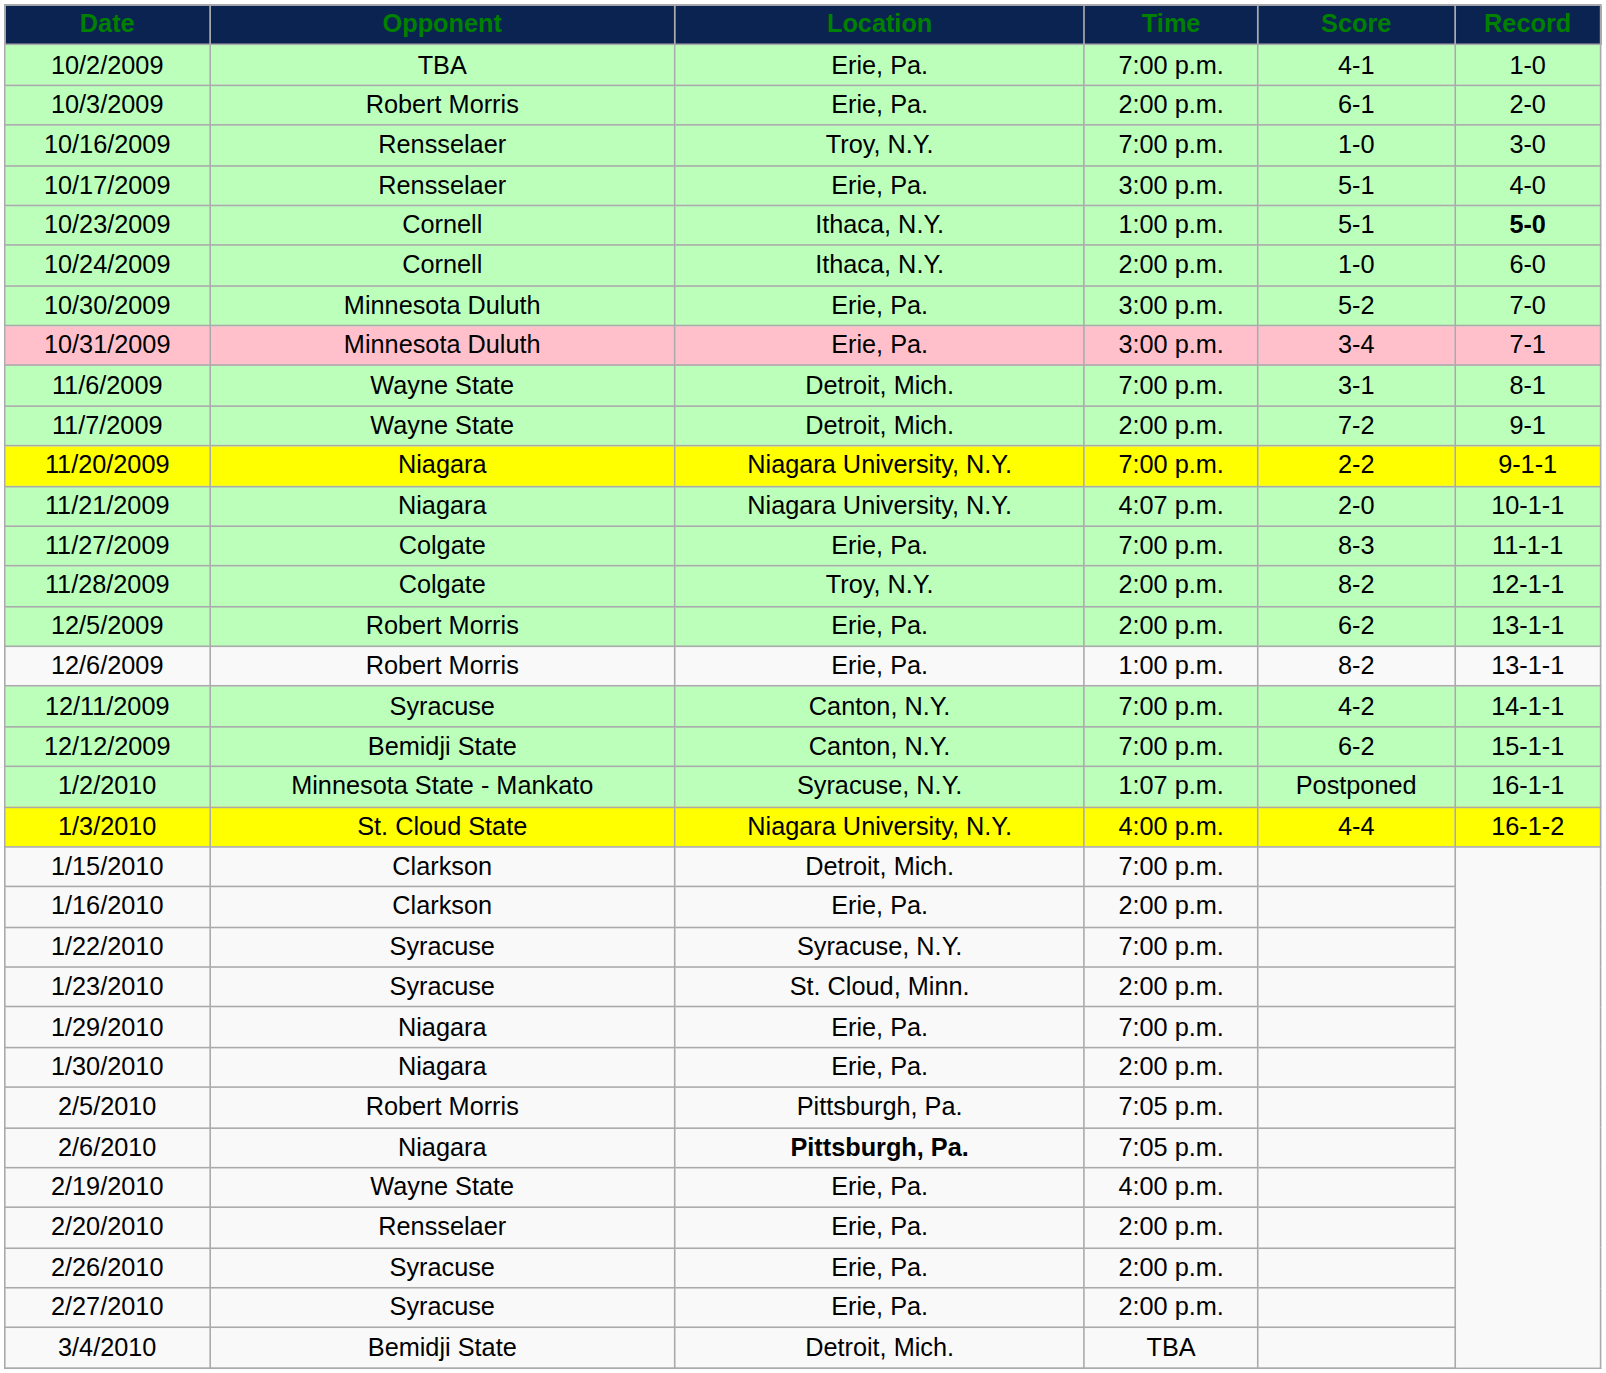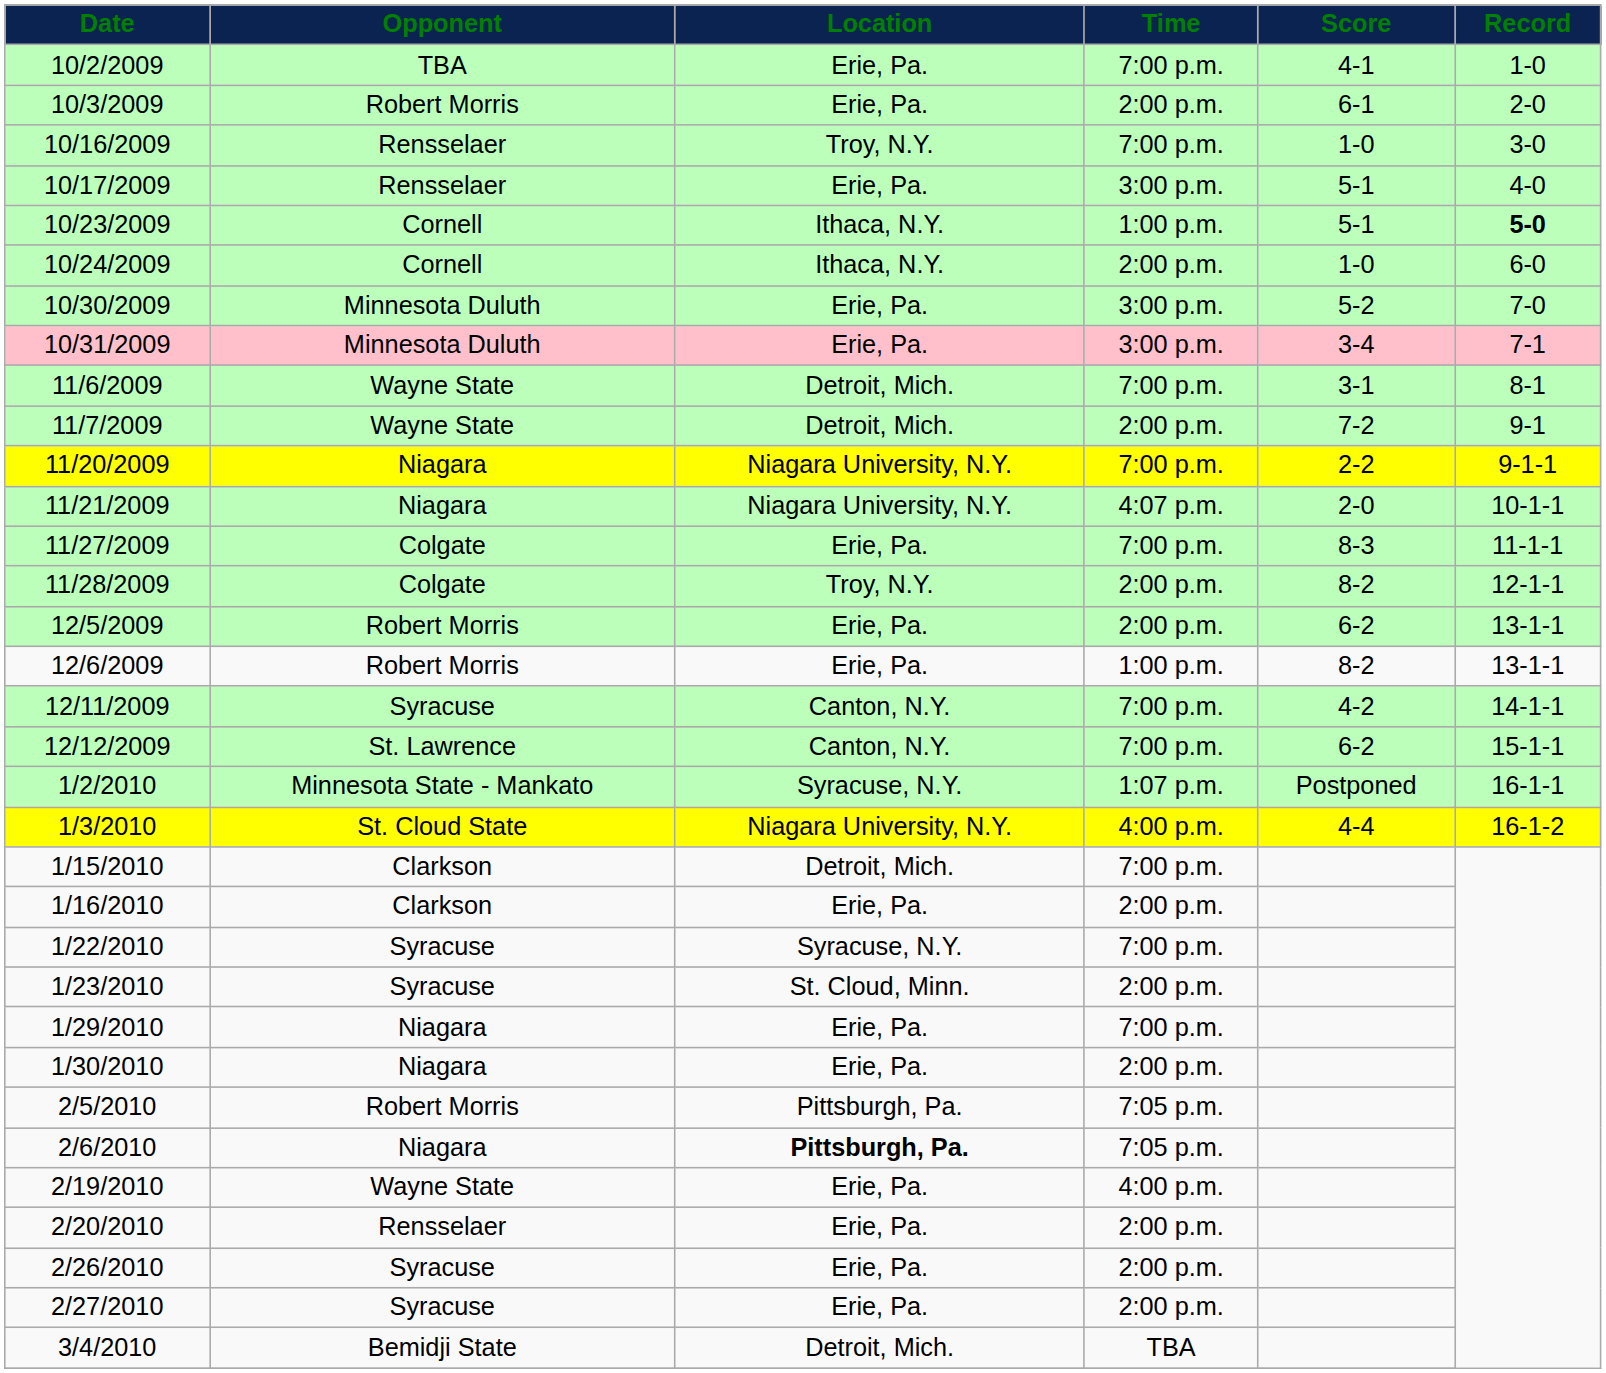12/12/2009 | Opponent: Bemidji State -> St. Lawrence
